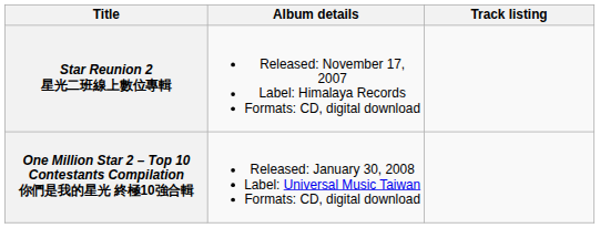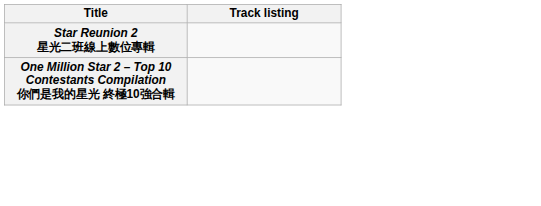- column: Album details | Released: November 17, 2007 Label: Himalaya Records Formats: CD, digital download | Released: January 30, 2008 Label: Universal Music Taiwan Formats: CD, digital download
